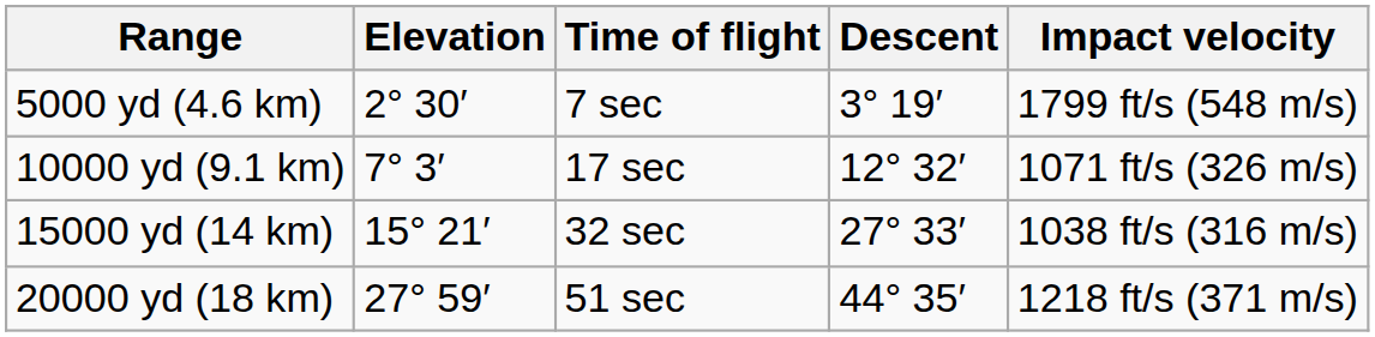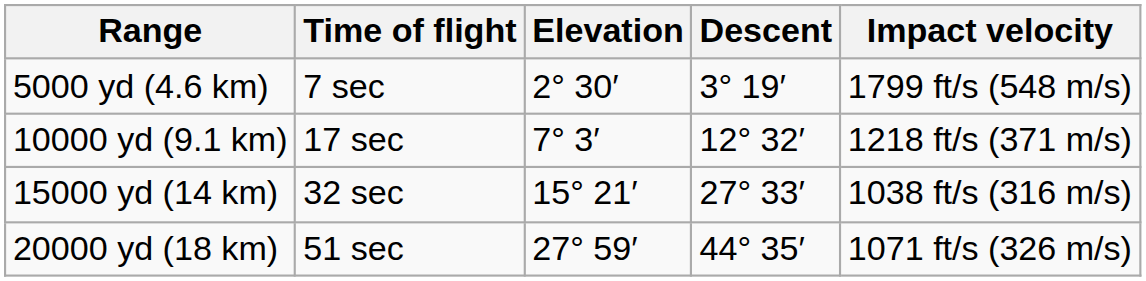columns swapped: Elevation <-> Time of flight
10000 yd (9.1 km) | Impact velocity: 1071 ft/s (326 m/s) -> 1218 ft/s (371 m/s)
20000 yd (18 km) | Impact velocity: 1218 ft/s (371 m/s) -> 1071 ft/s (326 m/s)
